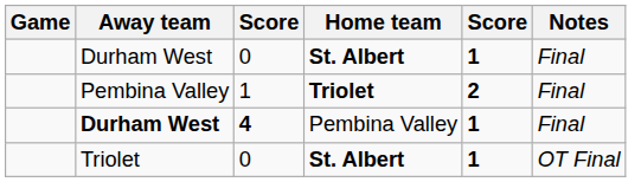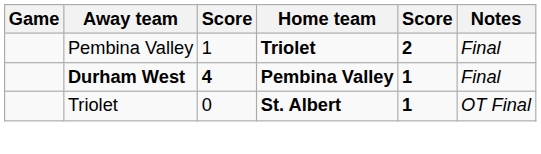- row: Durham West | 0 | St. Albert | 1 | Final
Durham West / 4 | Home team: normal -> bold
